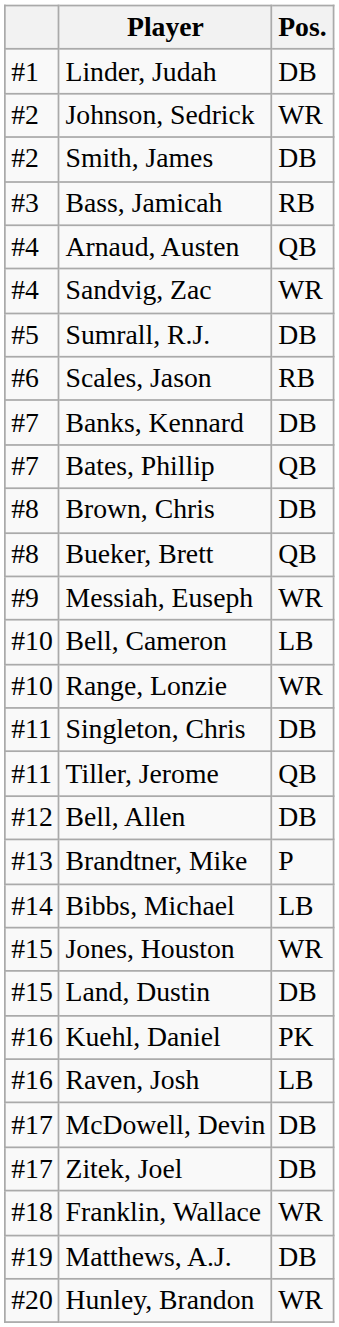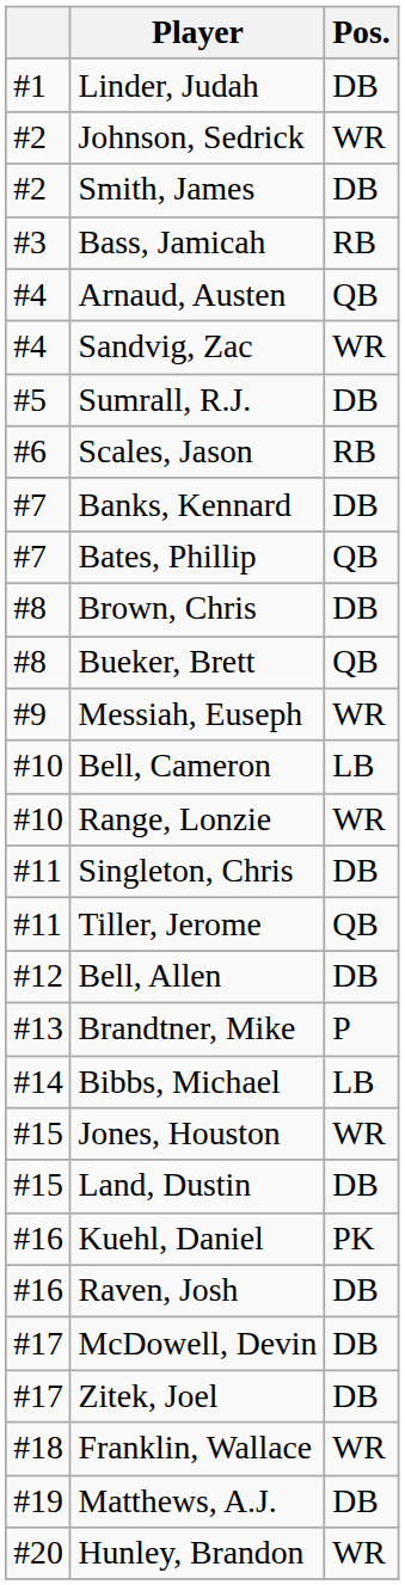Raven, Josh | Pos.: LB -> DB
